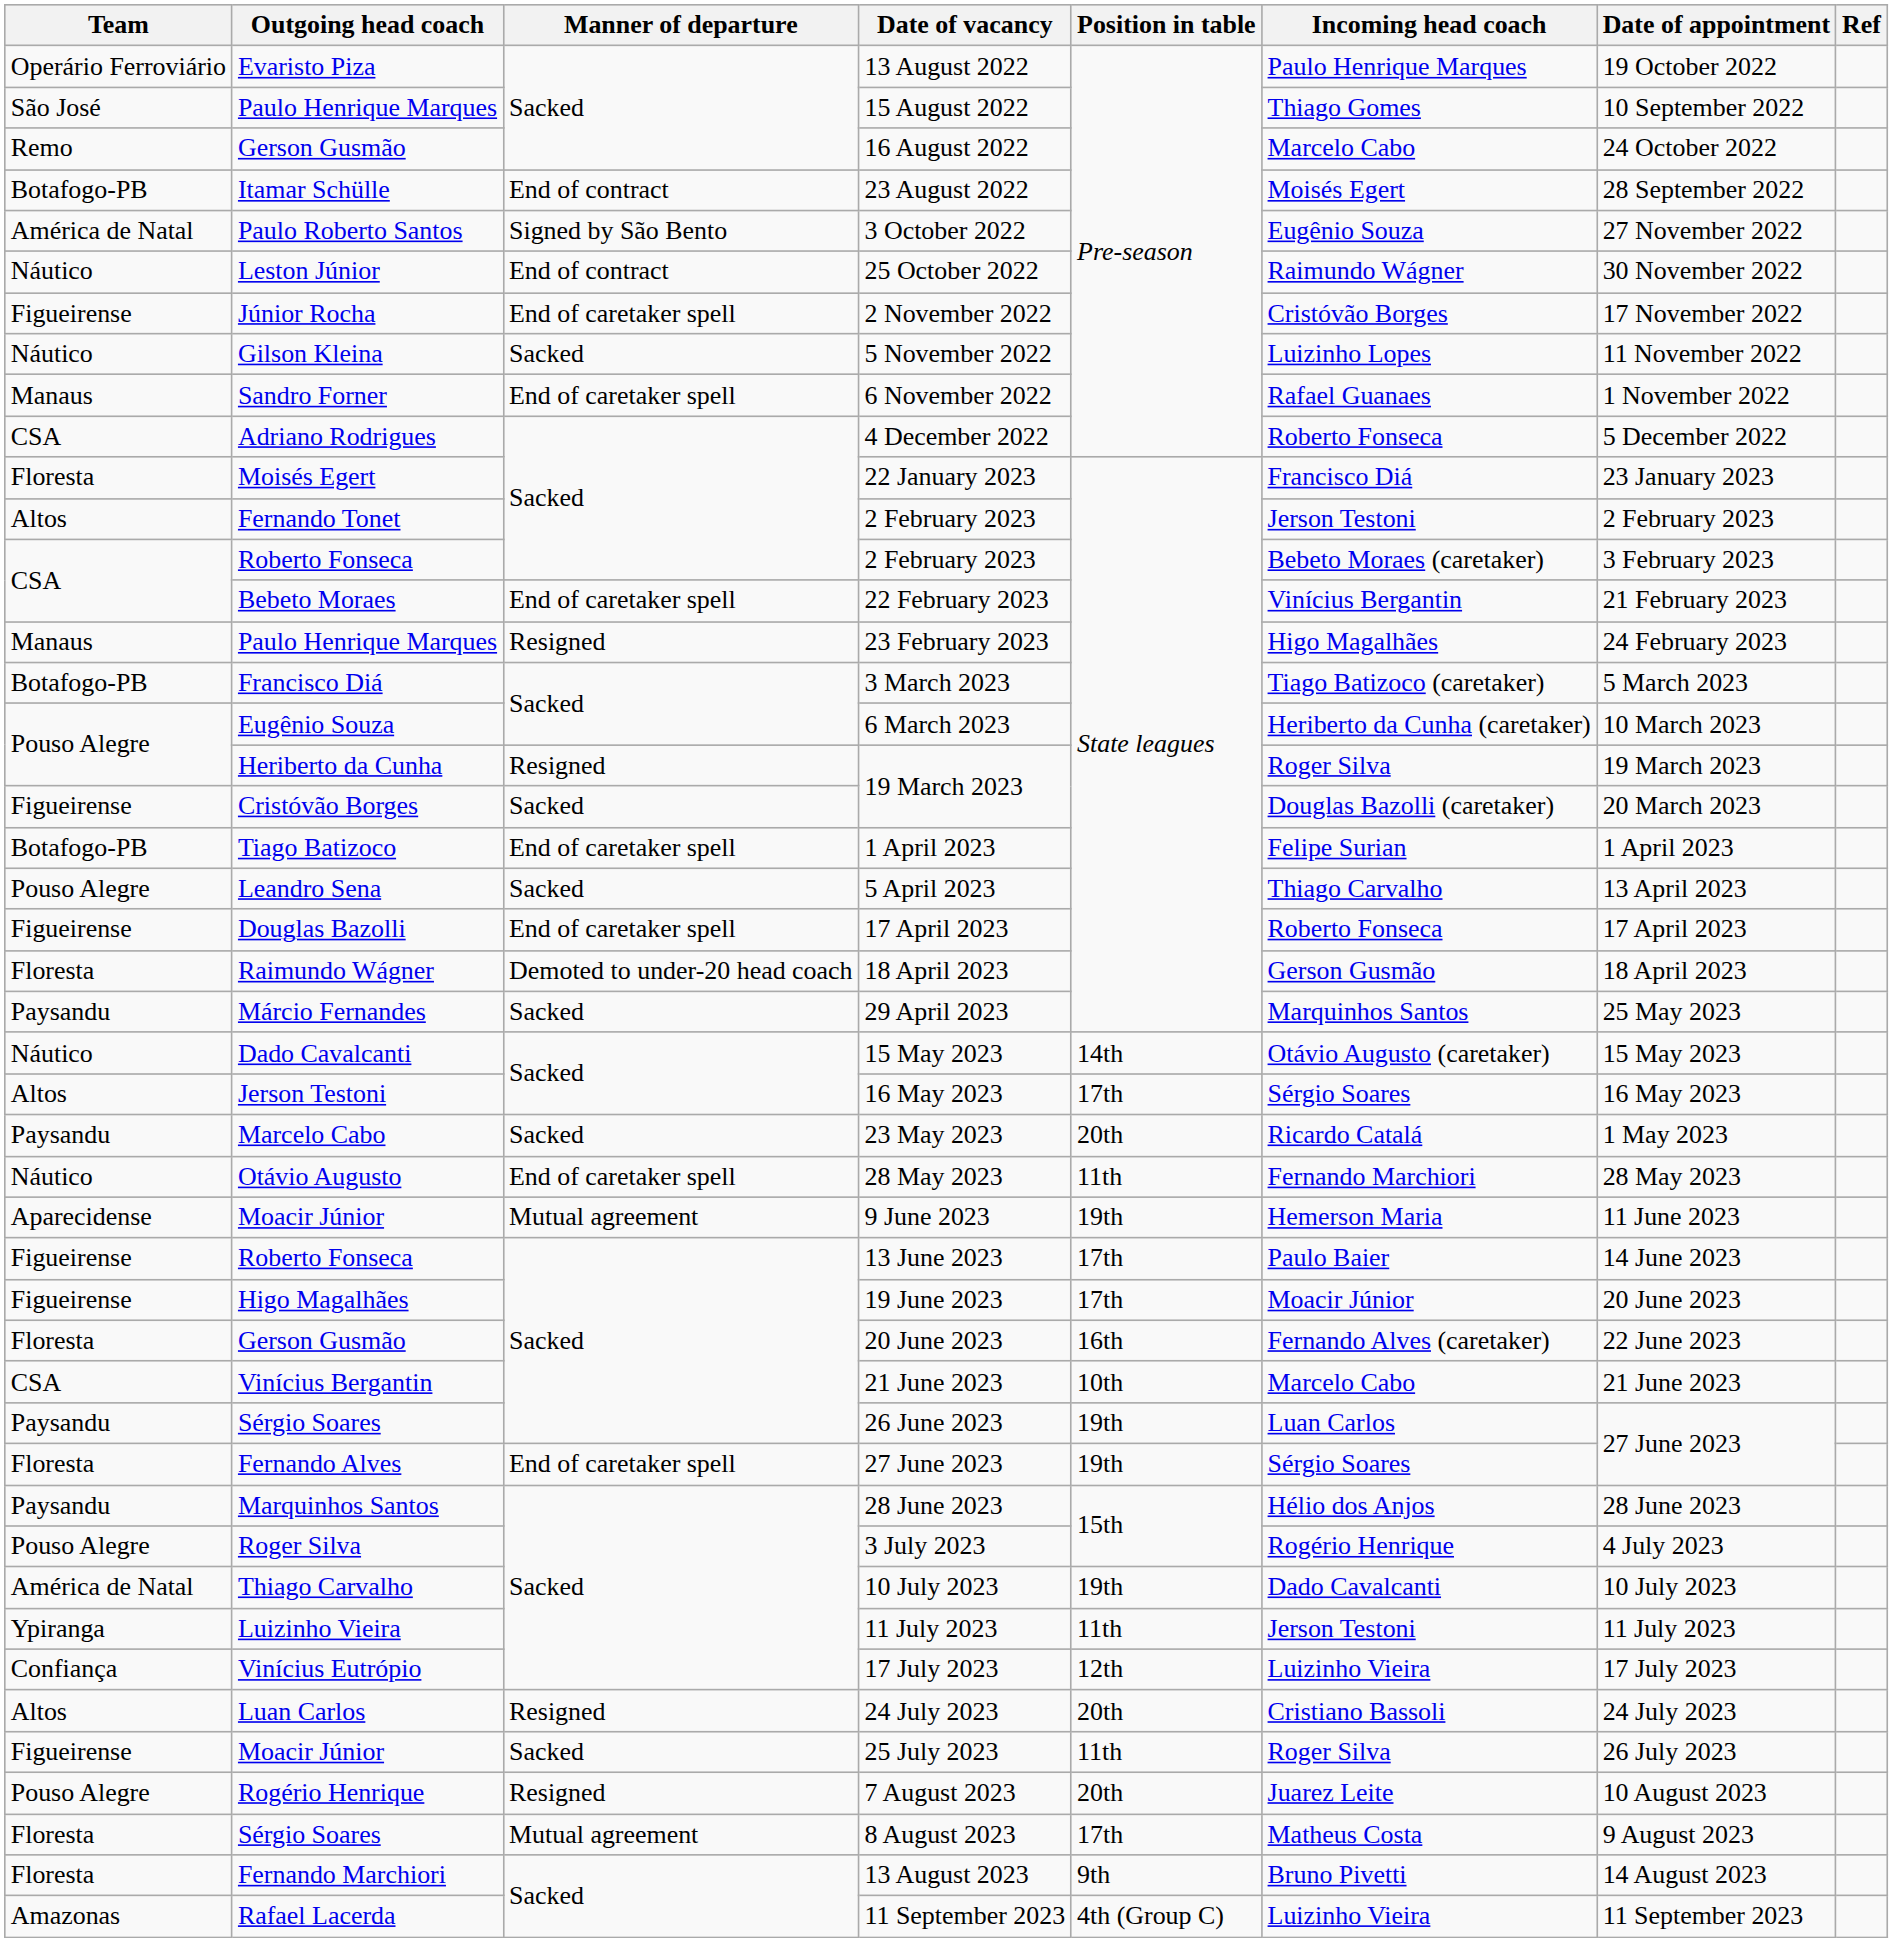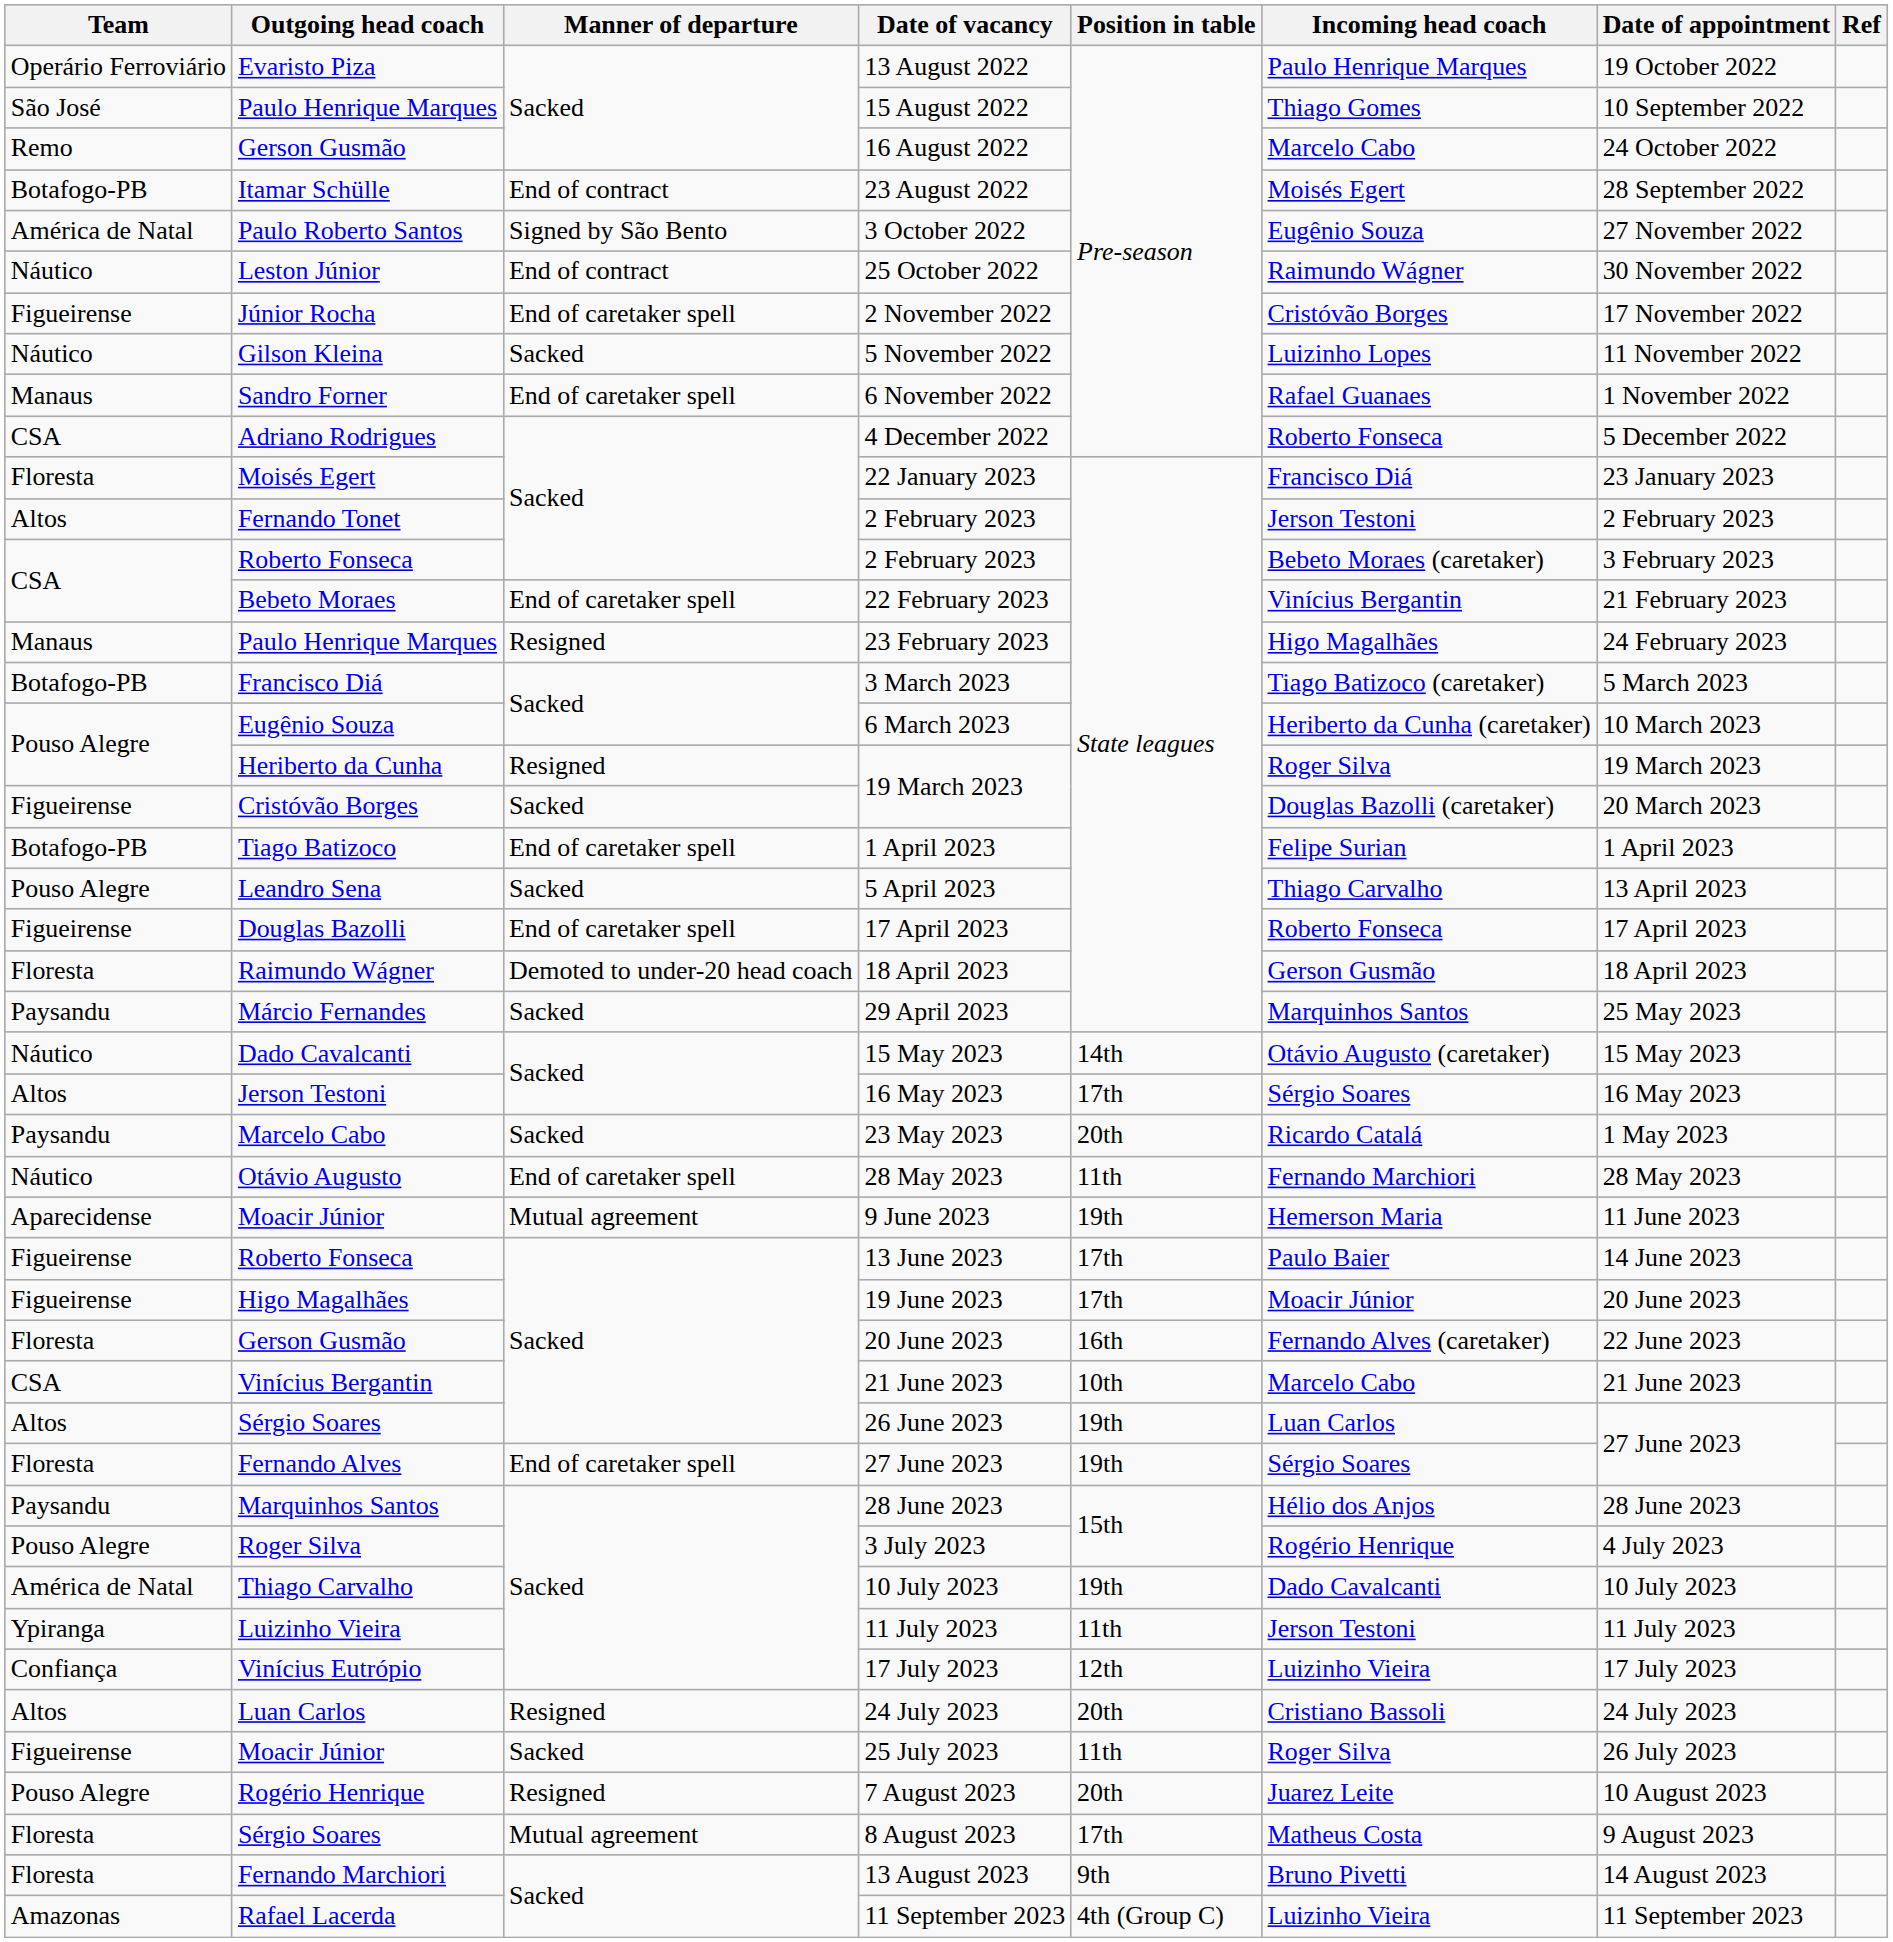26 June 2023 | Team: Paysandu -> Altos
